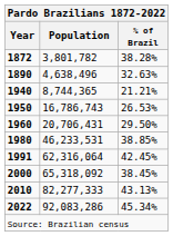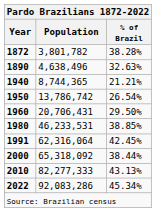1950 | Population: 16,786,743 -> 13,786,742
1950 | % of Brazil: 26.53% -> 26.54%
2000 | % of Brazil: 38.45% -> 38.44%
